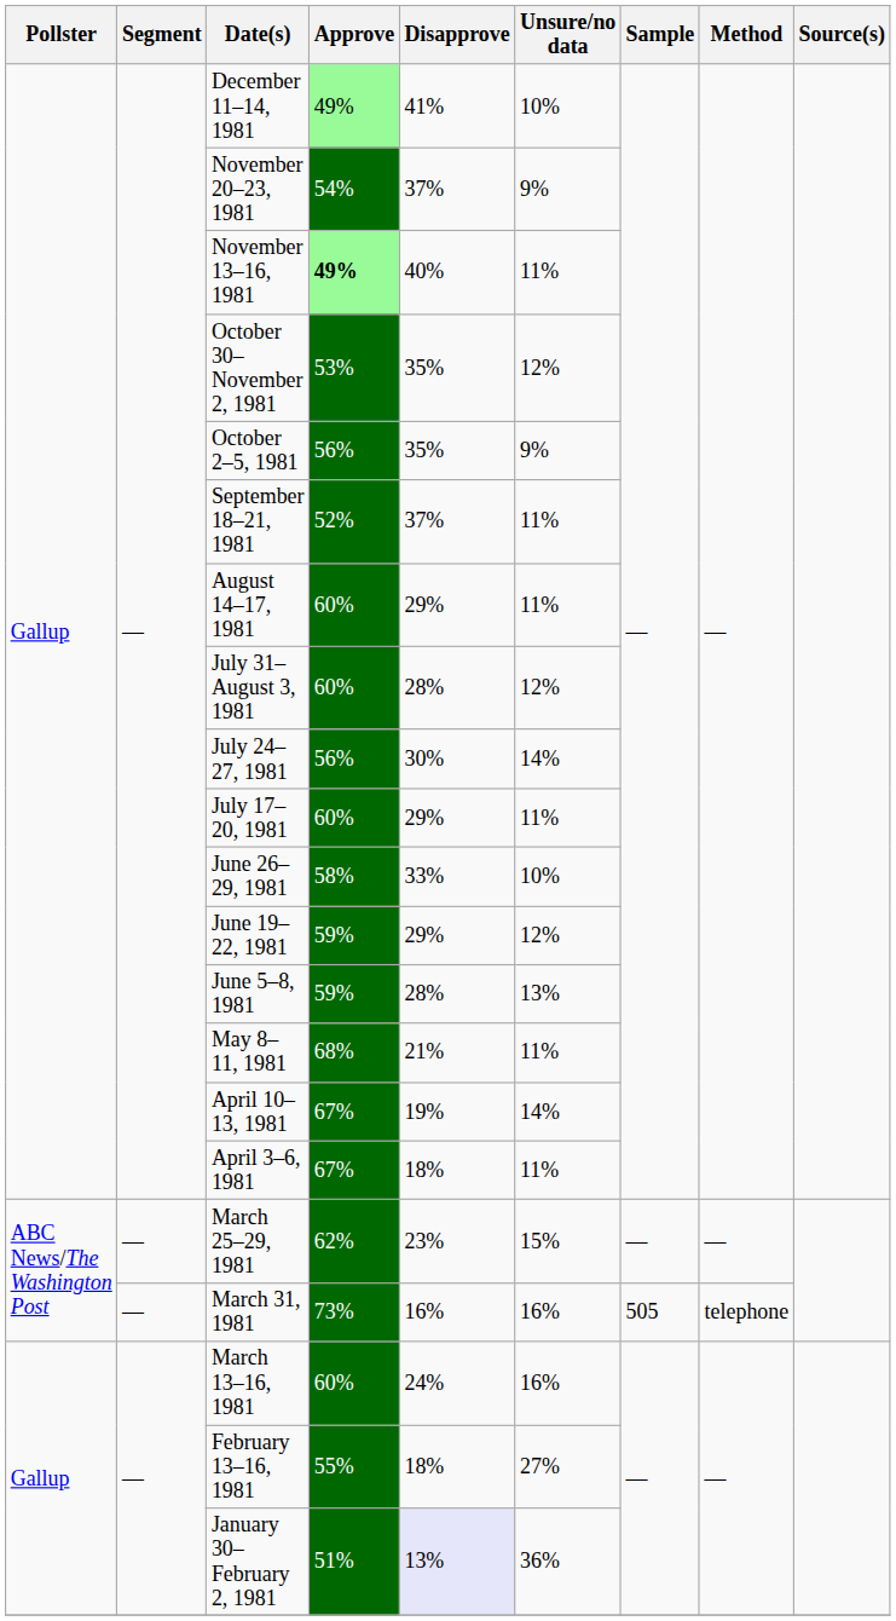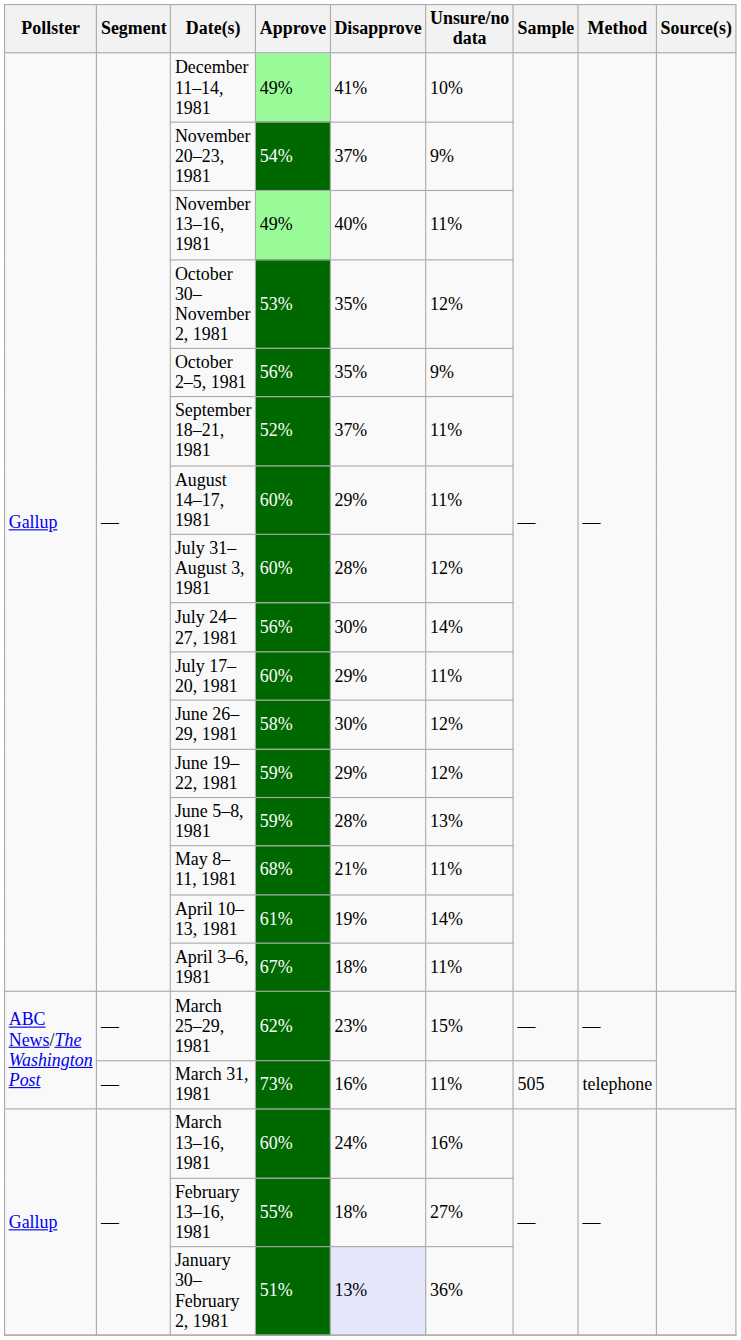November 13–16, 1981 | Approve: bold -> normal
June 26–29, 1981 | Disapprove: 33% -> 30%
June 26–29, 1981 | Unsure/no data: 10% -> 12%
April 10–13, 1981 | Approve: 67% -> 61%
March 31, 1981 | Unsure/no data: 16% -> 11%
